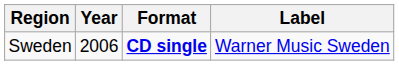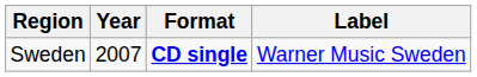Sweden | Year: 2006 -> 2007
